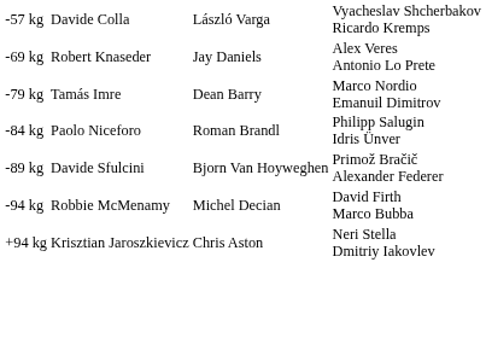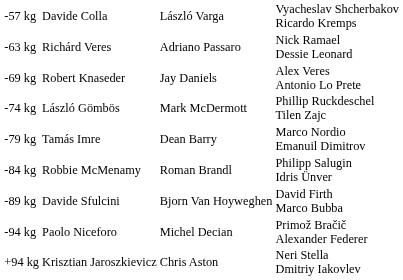+ row: -63 kg | Richárd Veres | Adriano Passaro | Nick Ramael Dessie Leonard
+ row: -74 kg | László Gömbös | Mark McDermott | Phillip Ruckdeschel Tilen Zajc
-84 kg | column 2: Paolo Niceforo -> Robbie McMenamy
-89 kg | column 4: Primož Bračič Alexander Federer -> David Firth Marco Bubba
-94 kg | column 2: Robbie McMenamy -> Paolo Niceforo
-94 kg | column 4: David Firth Marco Bubba -> Primož Bračič Alexander Federer
